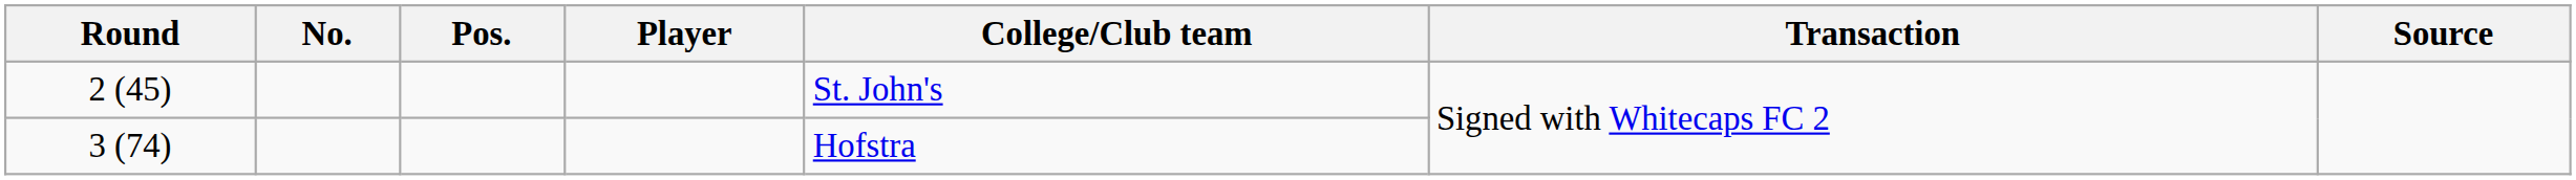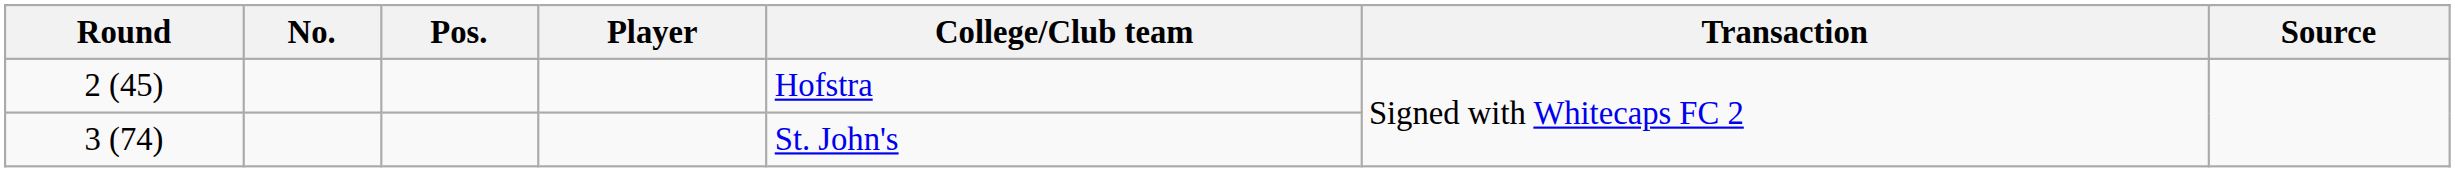2 (45) | College/Club team: St. John's -> Hofstra
3 (74) | College/Club team: Hofstra -> St. John's
